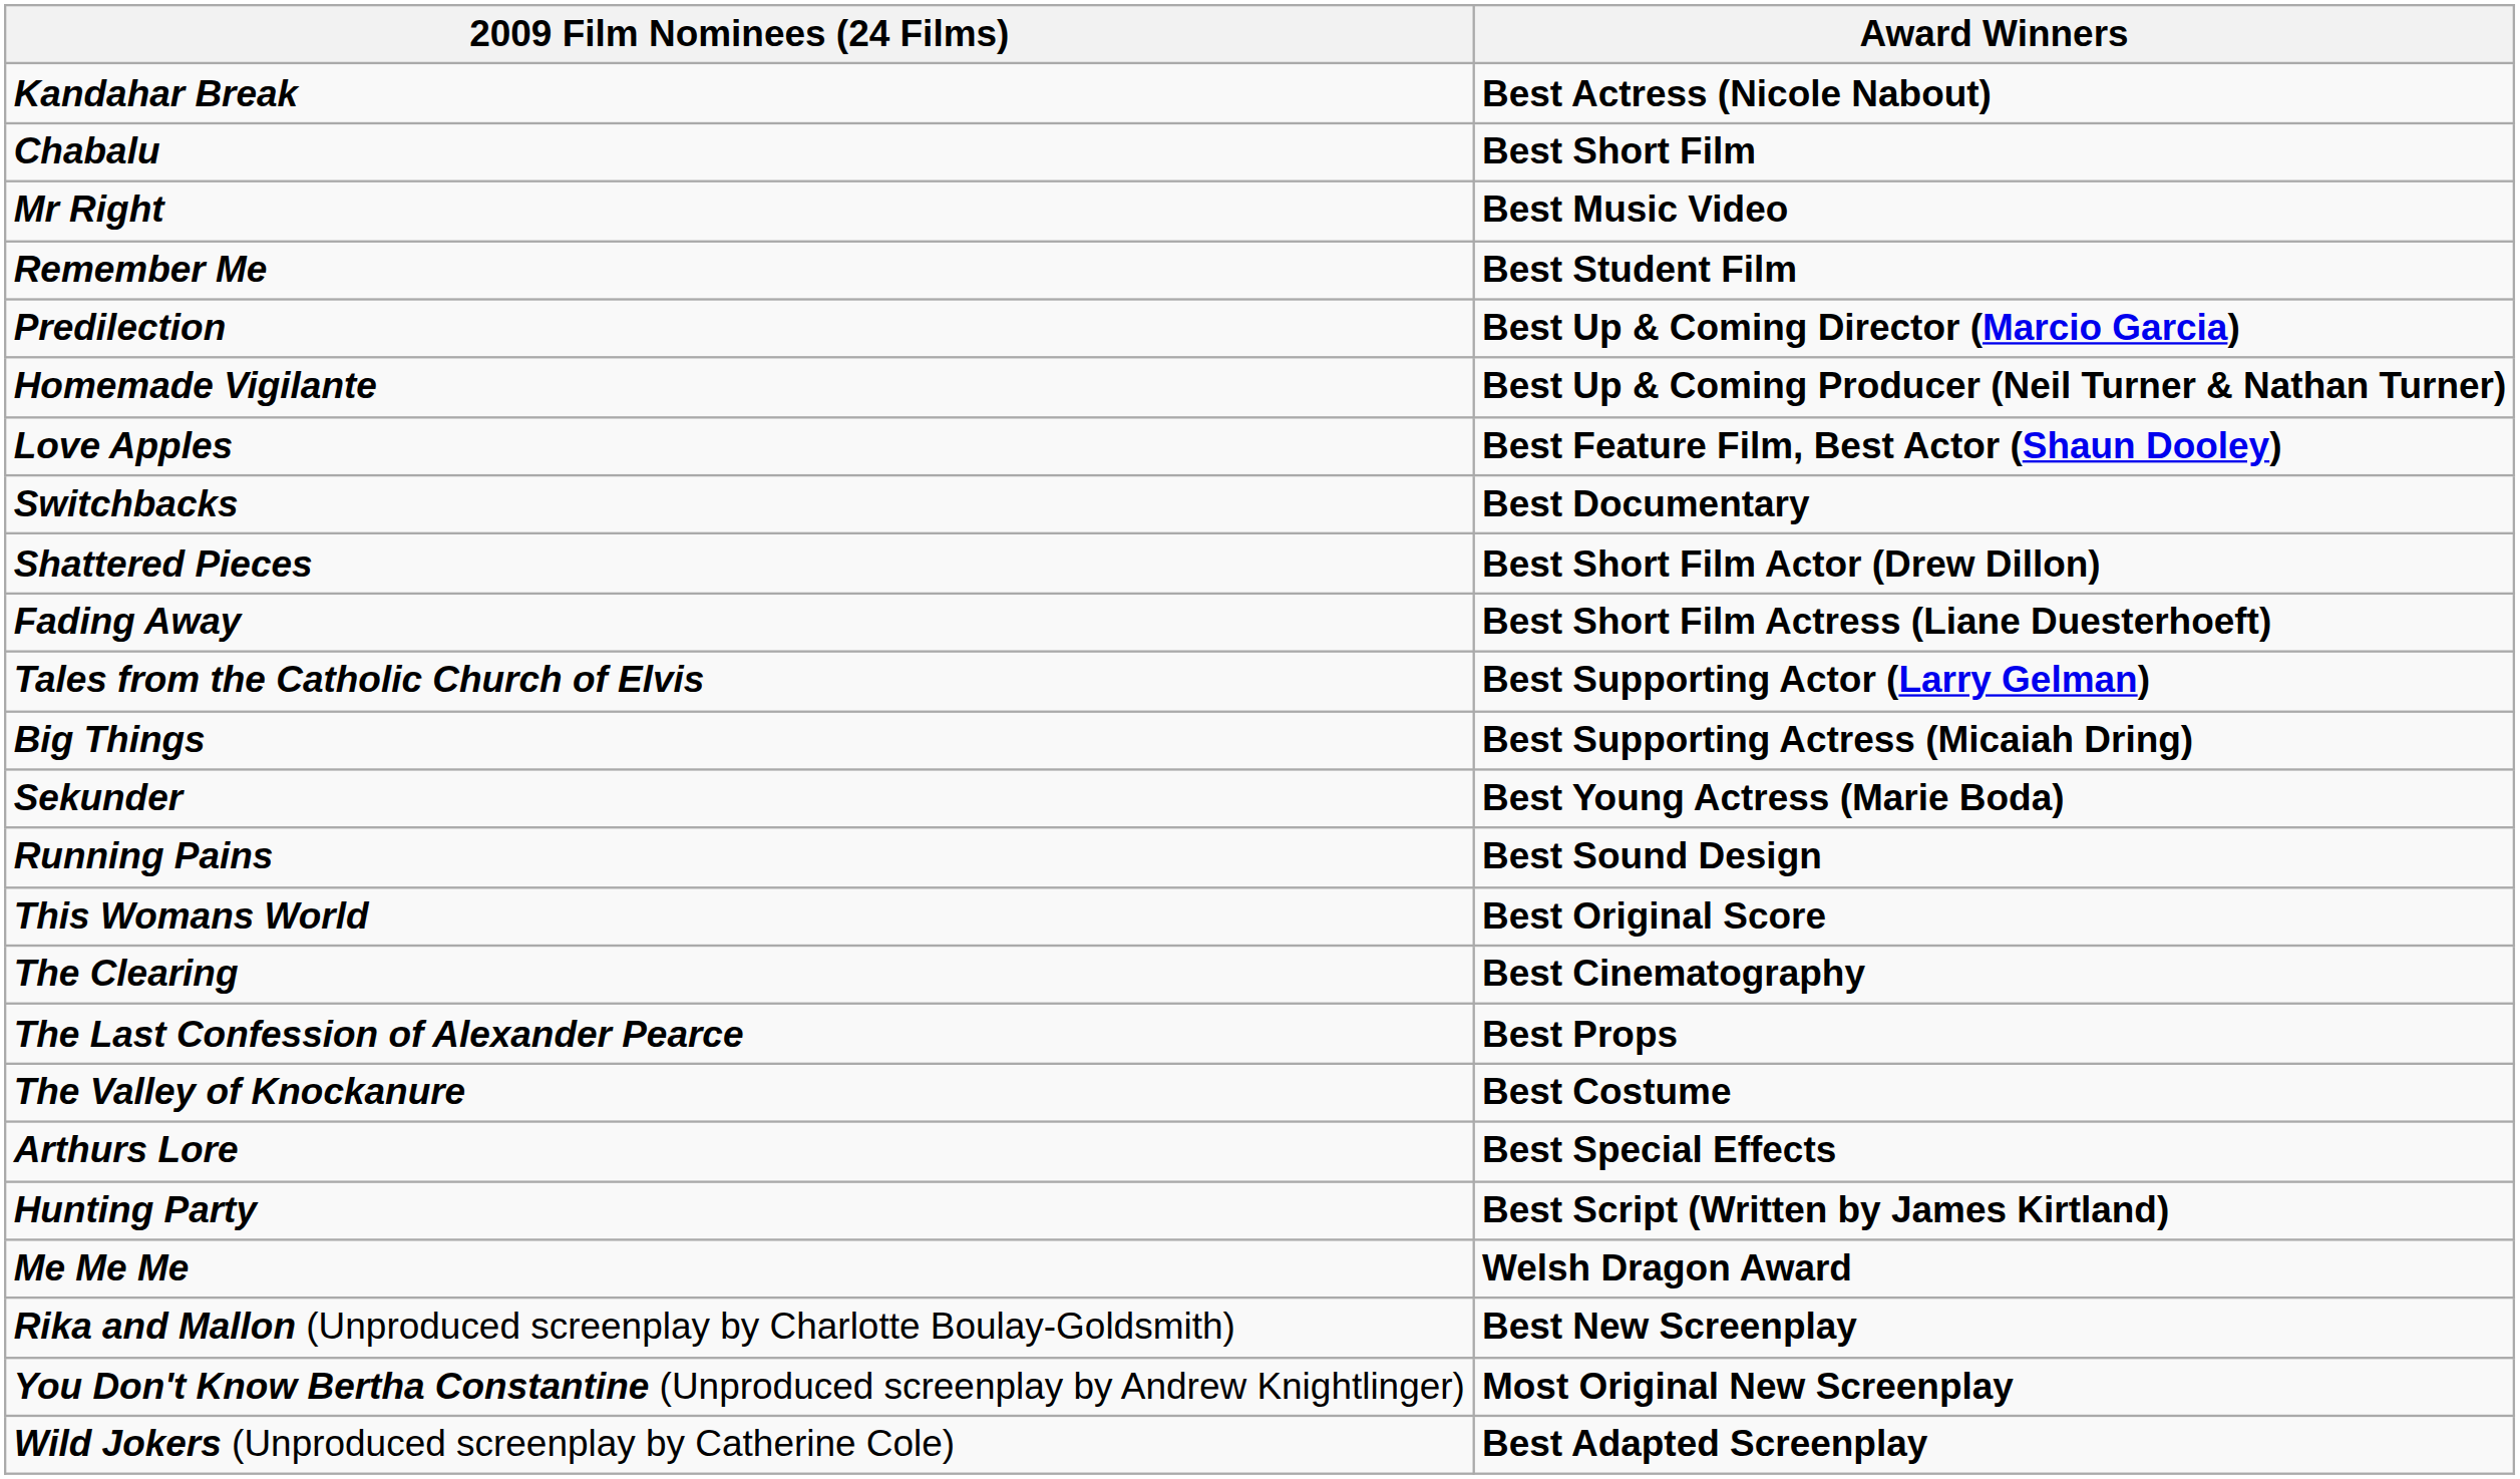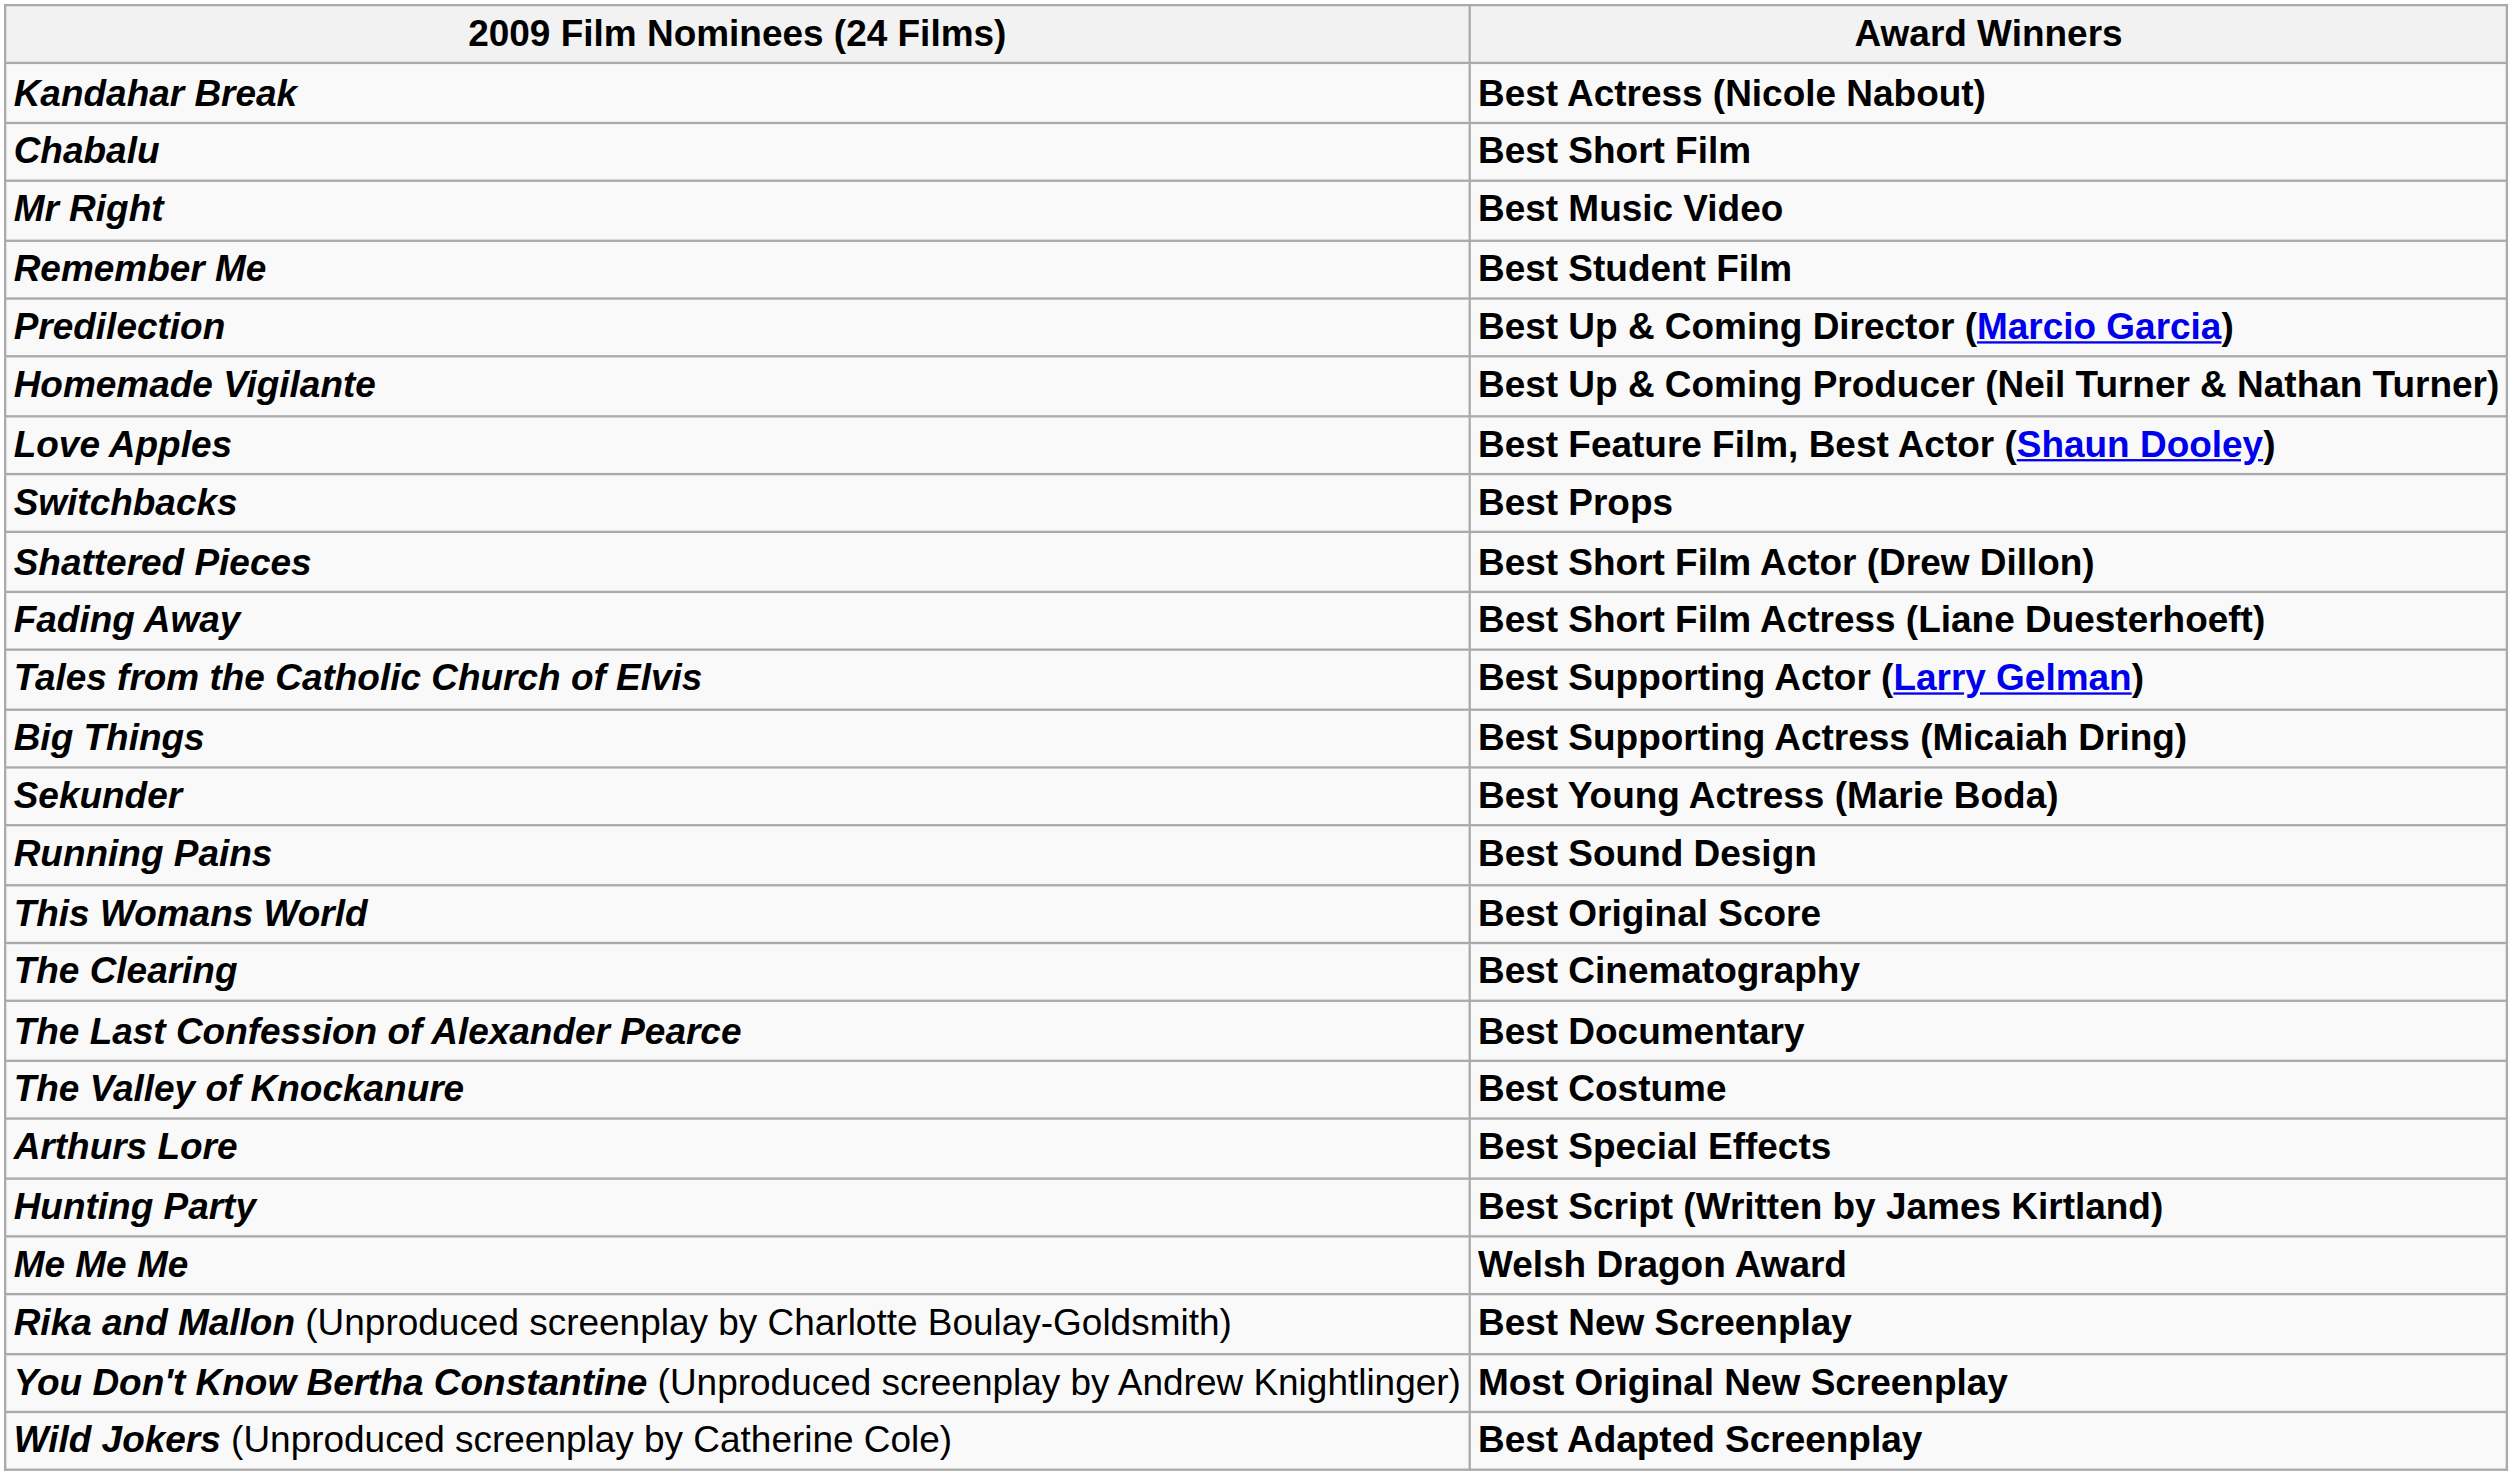Switchbacks | Award Winners: Best Documentary -> Best Props
The Last Confession of Alexander Pearce | Award Winners: Best Props -> Best Documentary
